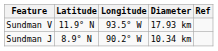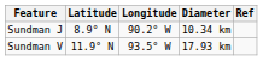rows swapped: Sundman J <-> Sundman V
